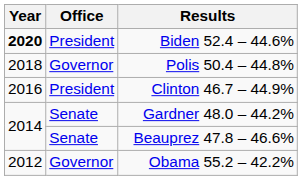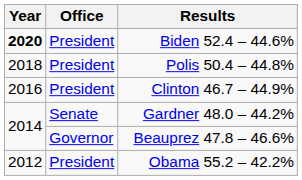Polis 50.4 – 44.8% | Office: Governor -> President
Beauprez 47.8 – 46.6% | Office: Senate -> Governor
Obama 55.2 – 42.2% | Office: Governor -> President
